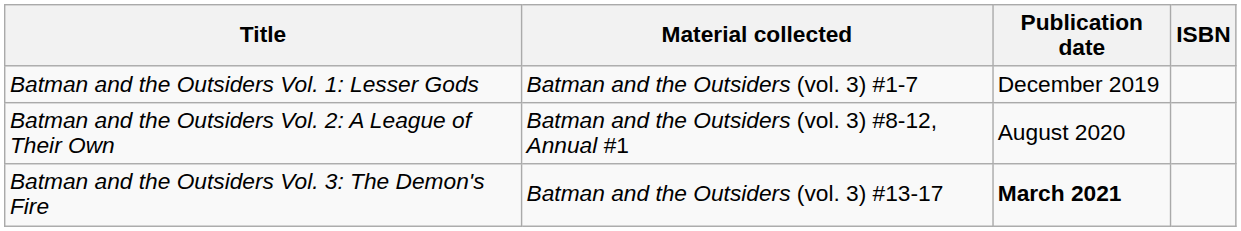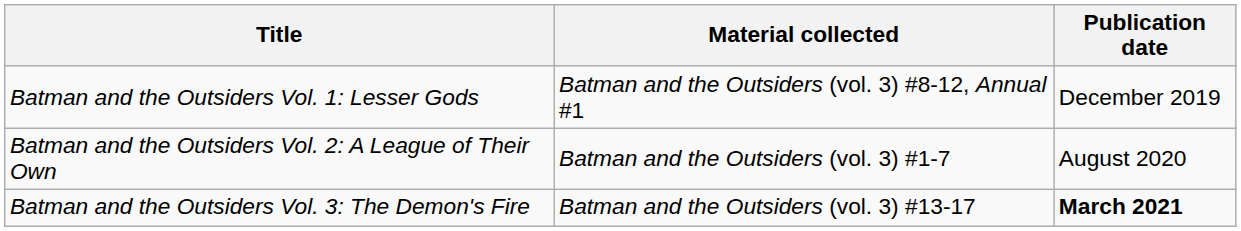- column: ISBN
Batman and the Outsiders Vol. 1: Lesser Gods | Material collected: Batman and the Outsiders (vol. 3) #1-7 -> Batman and the Outsiders (vol. 3) #8-12, Annual #1
Batman and the Outsiders Vol. 2: A League of Their Own | Material collected: Batman and the Outsiders (vol. 3) #8-12, Annual #1 -> Batman and the Outsiders (vol. 3) #1-7
